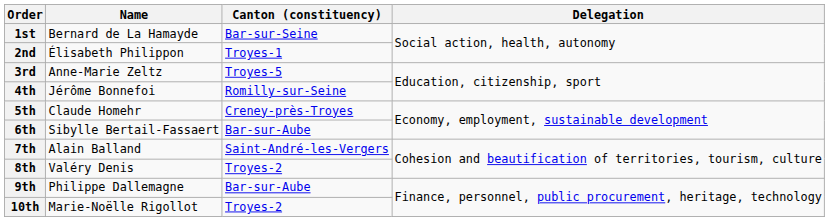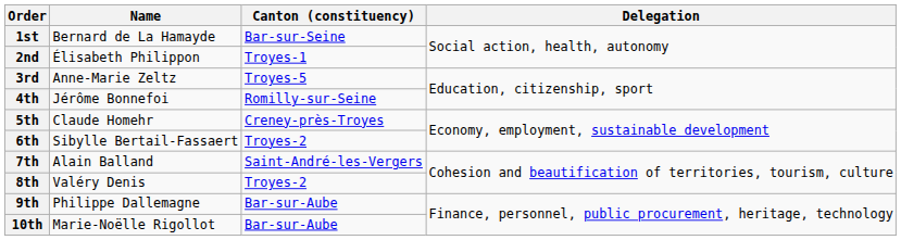6th | Canton (constituency): Bar-sur-Aube -> Troyes-2
10th | Canton (constituency): Troyes-2 -> Bar-sur-Aube
